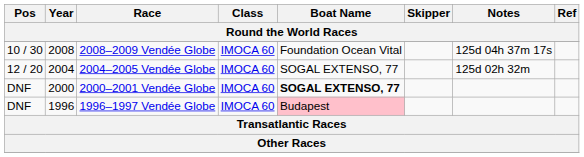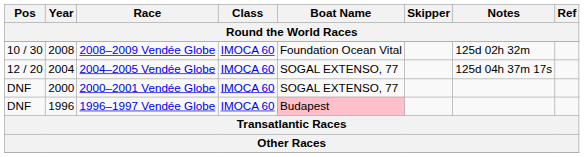2008–2009 Vendée Globe | Notes: 125d 04h 37m 17s -> 125d 02h 32m
2004–2005 Vendée Globe | Notes: 125d 02h 32m -> 125d 04h 37m 17s
2000–2001 Vendée Globe | Boat Name: bold -> normal
